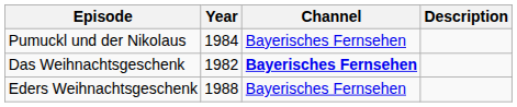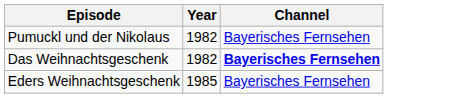- column: Description
Pumuckl und der Nikolaus | Year: 1984 -> 1982
Eders Weihnachtsgeschenk | Year: 1988 -> 1985
